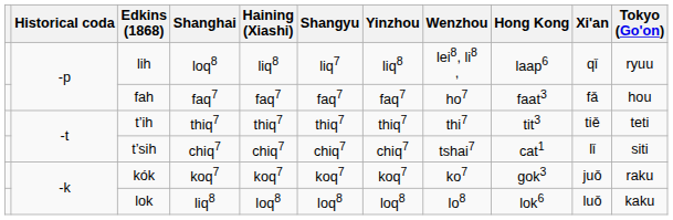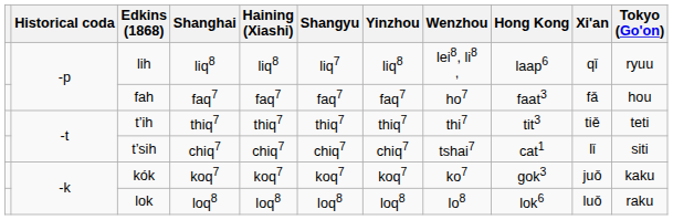lih | Shanghai: loq8 -> liq8
kók | Tokyo (Go'on): raku -> kaku
lok | Shanghai: liq8 -> loq8
lok | Tokyo (Go'on): kaku -> raku
